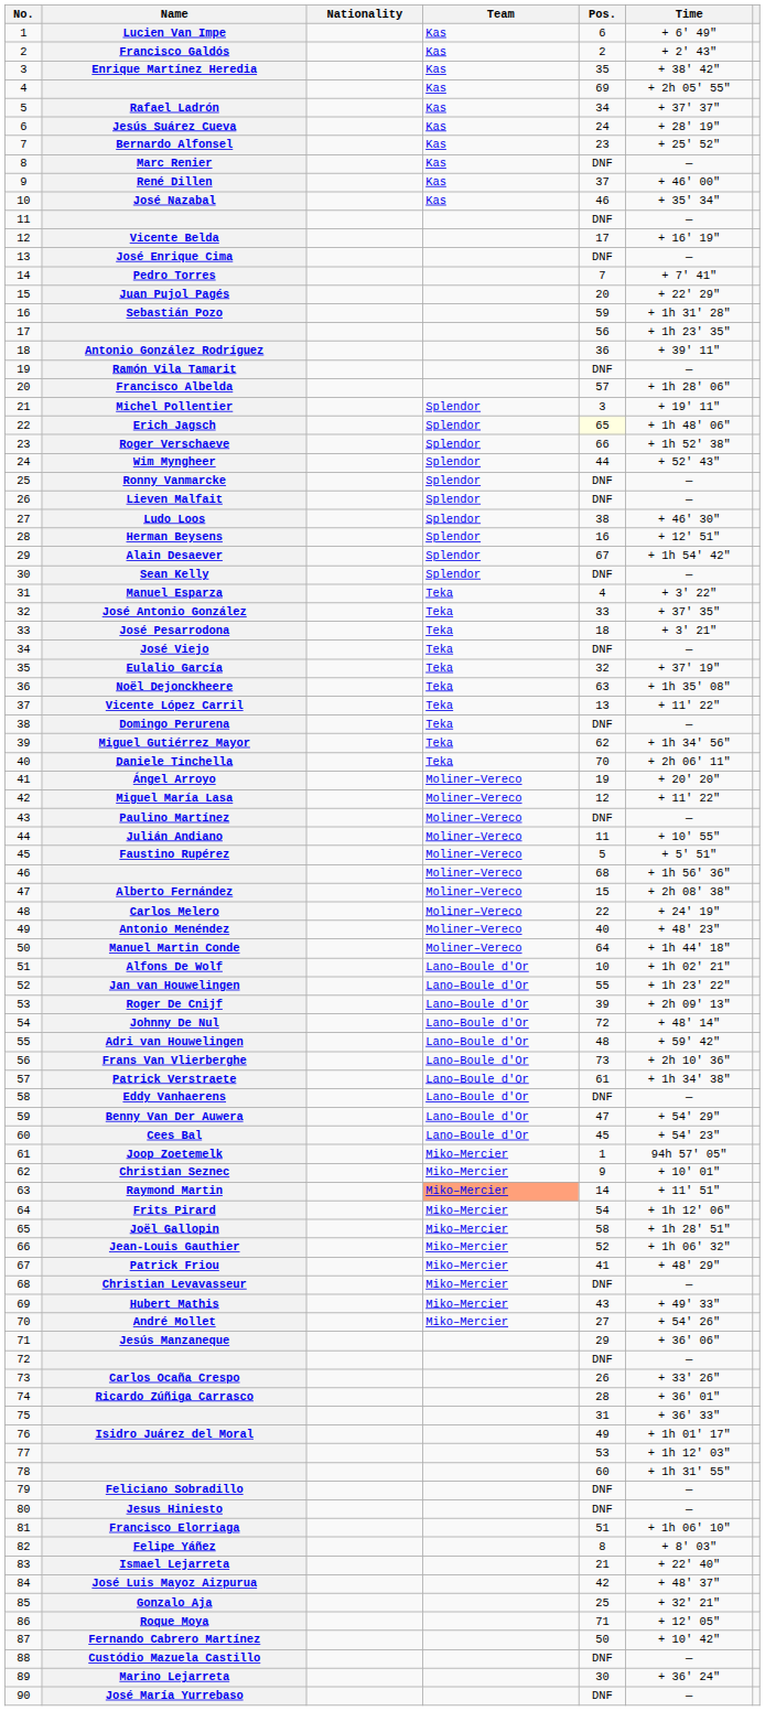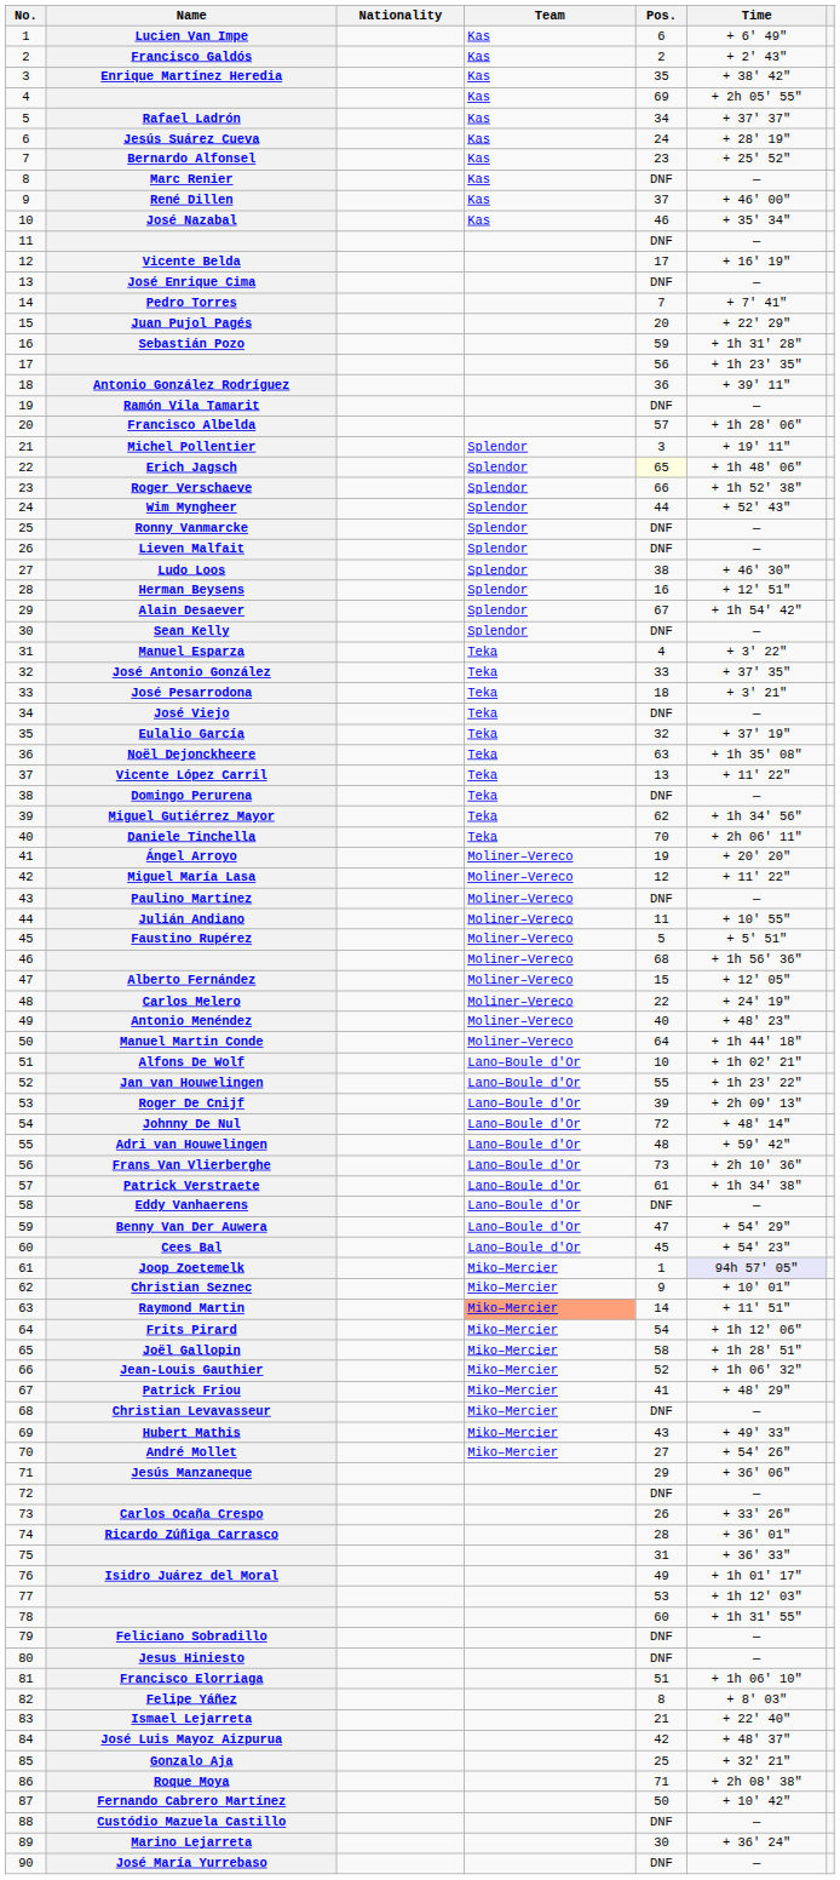Alberto Fernández | Time: + 2h 08' 38" -> + 12' 05"
Joop Zoetemelk | Time: no background -> lavender background
Roque Moya | Time: + 12' 05" -> + 2h 08' 38"
